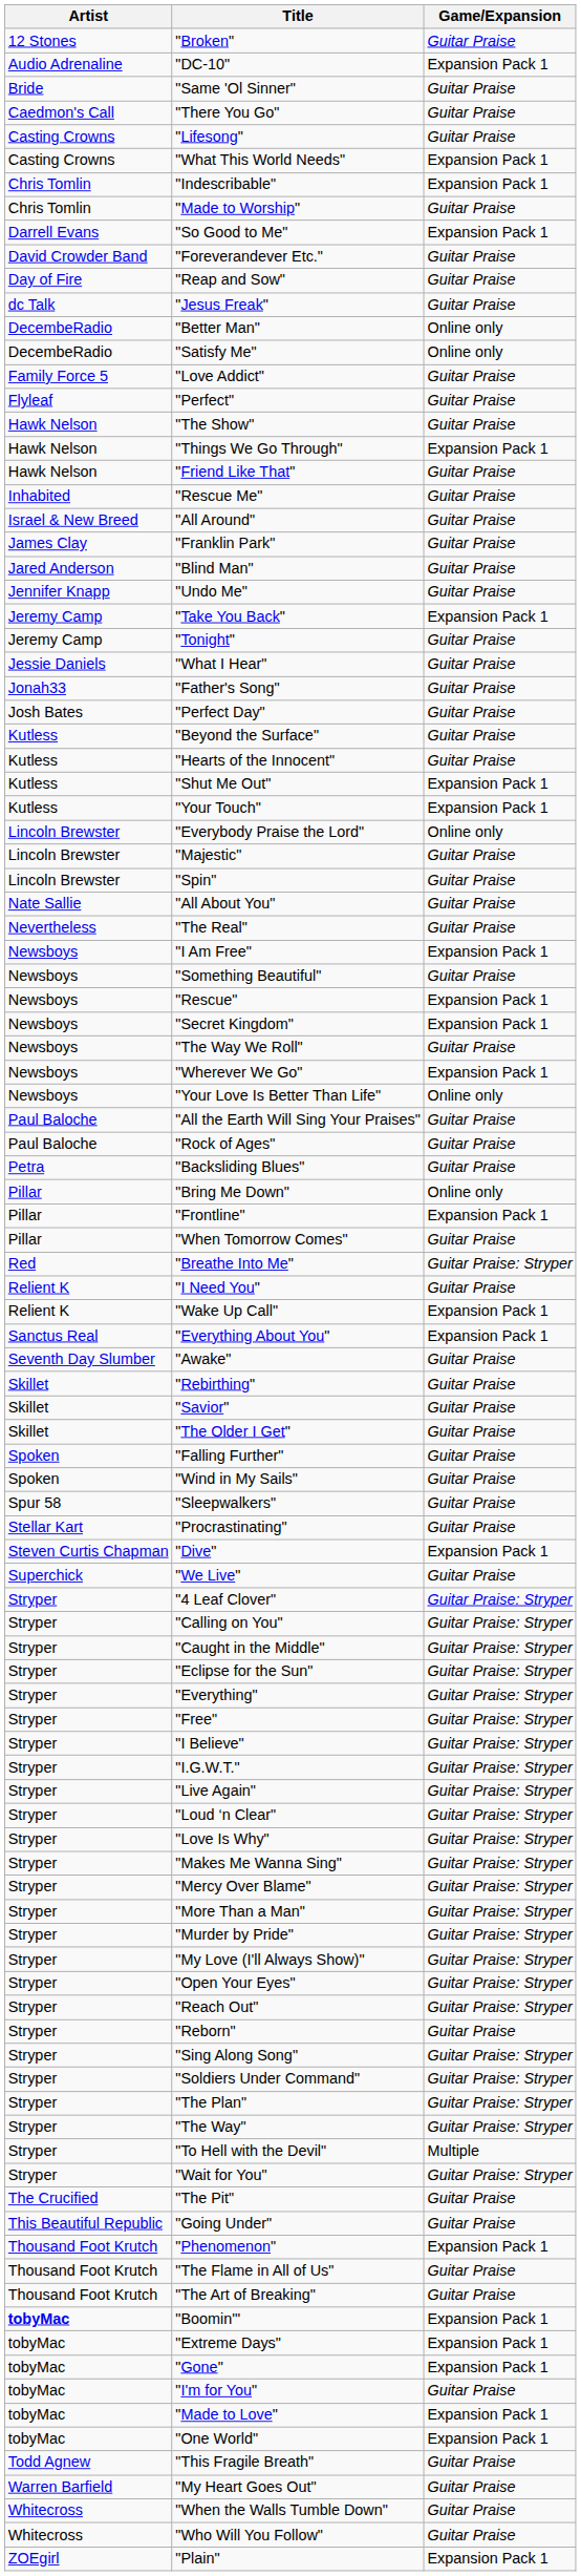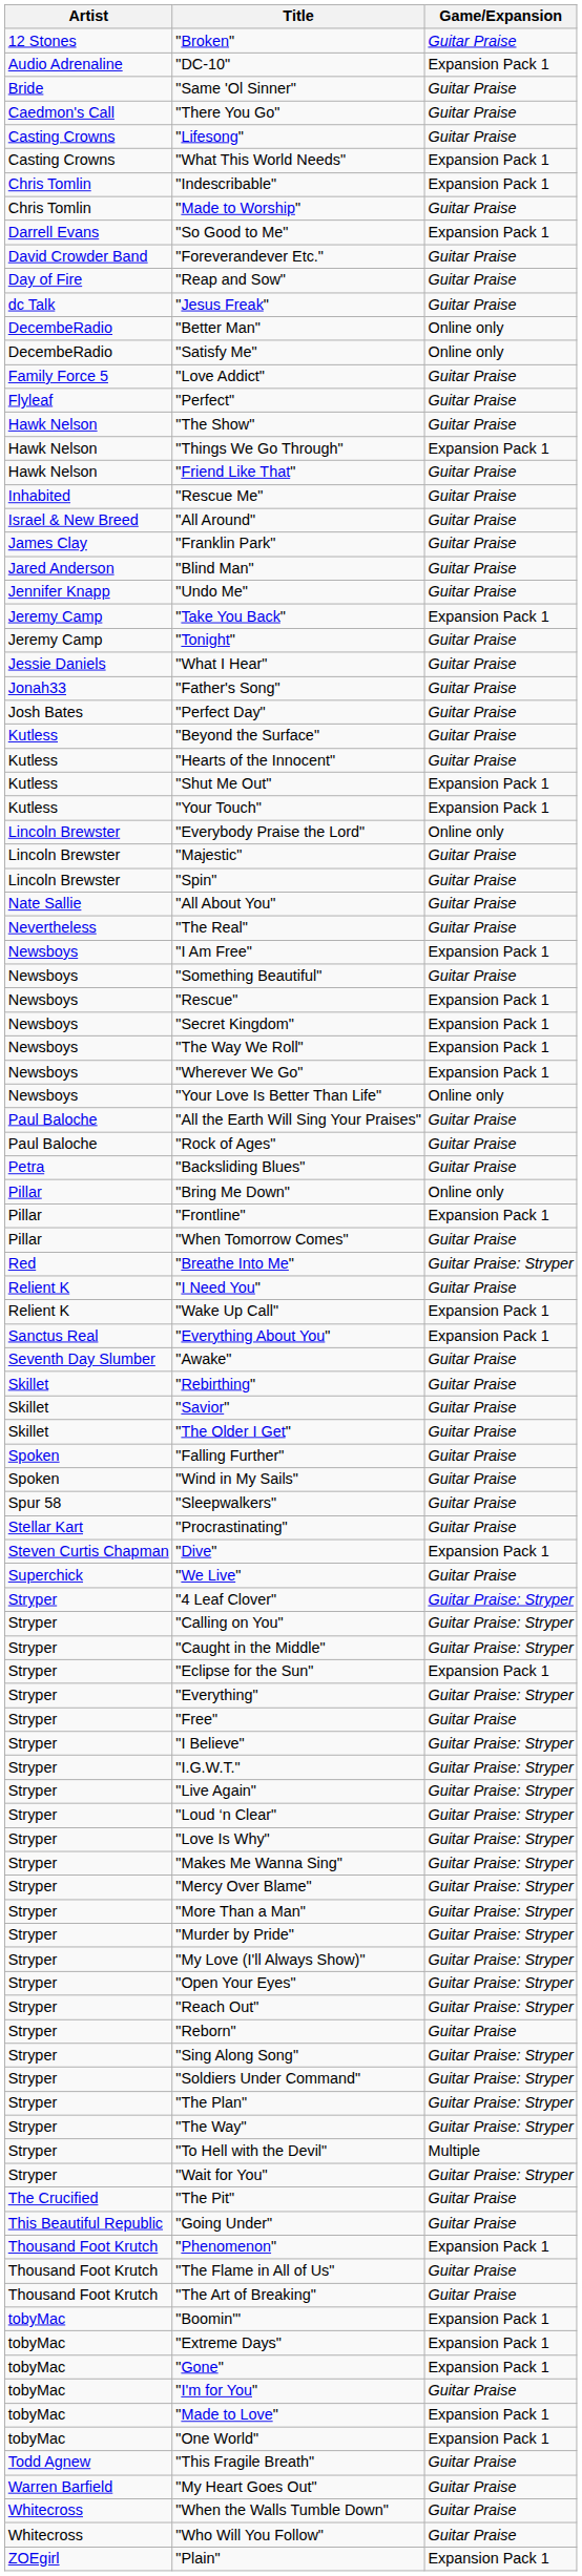"The Way We Roll" | Game/Expansion: Guitar Praise -> Expansion Pack 1
"Eclipse for the Sun" | Game/Expansion: Guitar Praise: Stryper -> Expansion Pack 1
"Free" | Game/Expansion: Guitar Praise: Stryper -> Guitar Praise
"Boomin'" | Artist: bold -> normal
